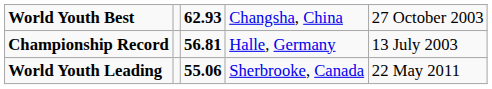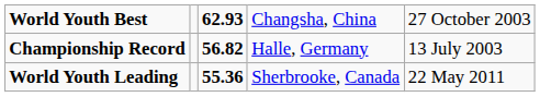Championship Record | column 3: 56.81 -> 56.82
World Youth Leading | column 3: 55.06 -> 55.36
